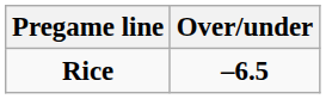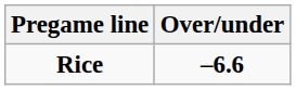Rice | Over/under: –6.5 -> –6.6
